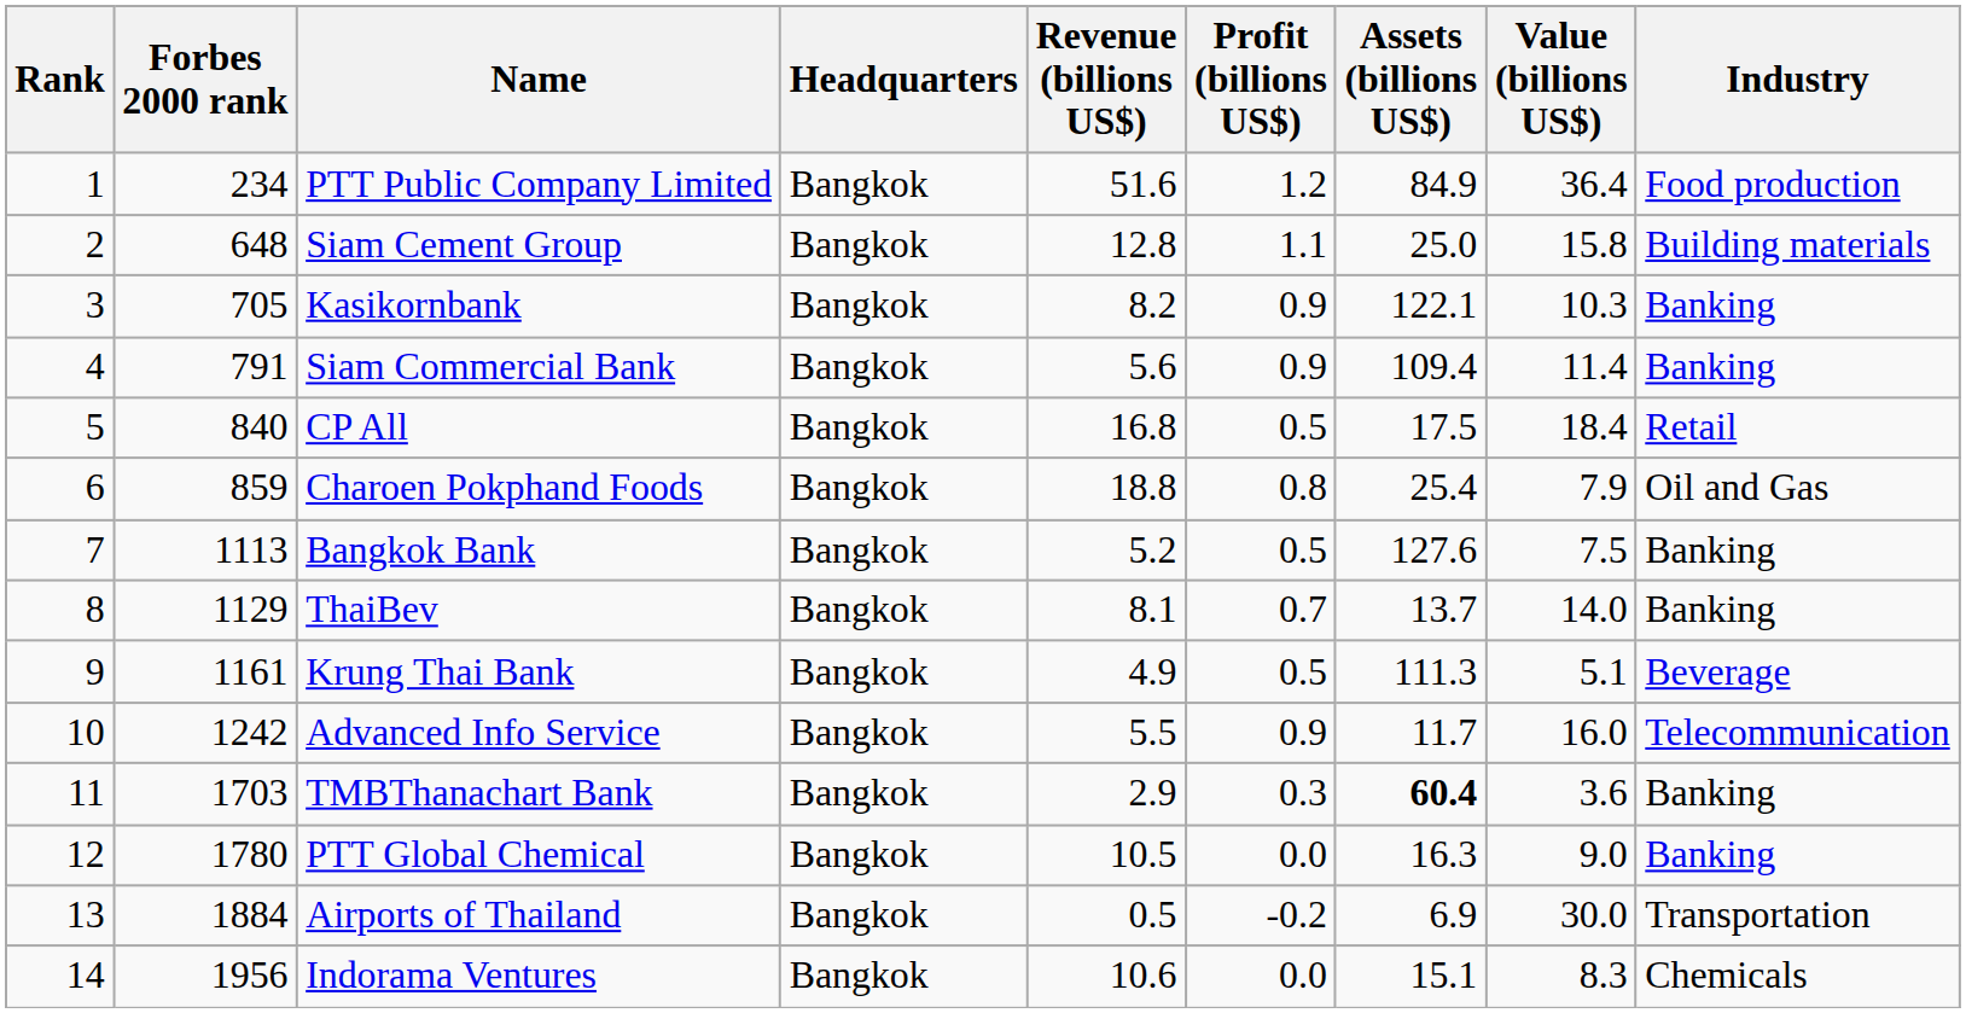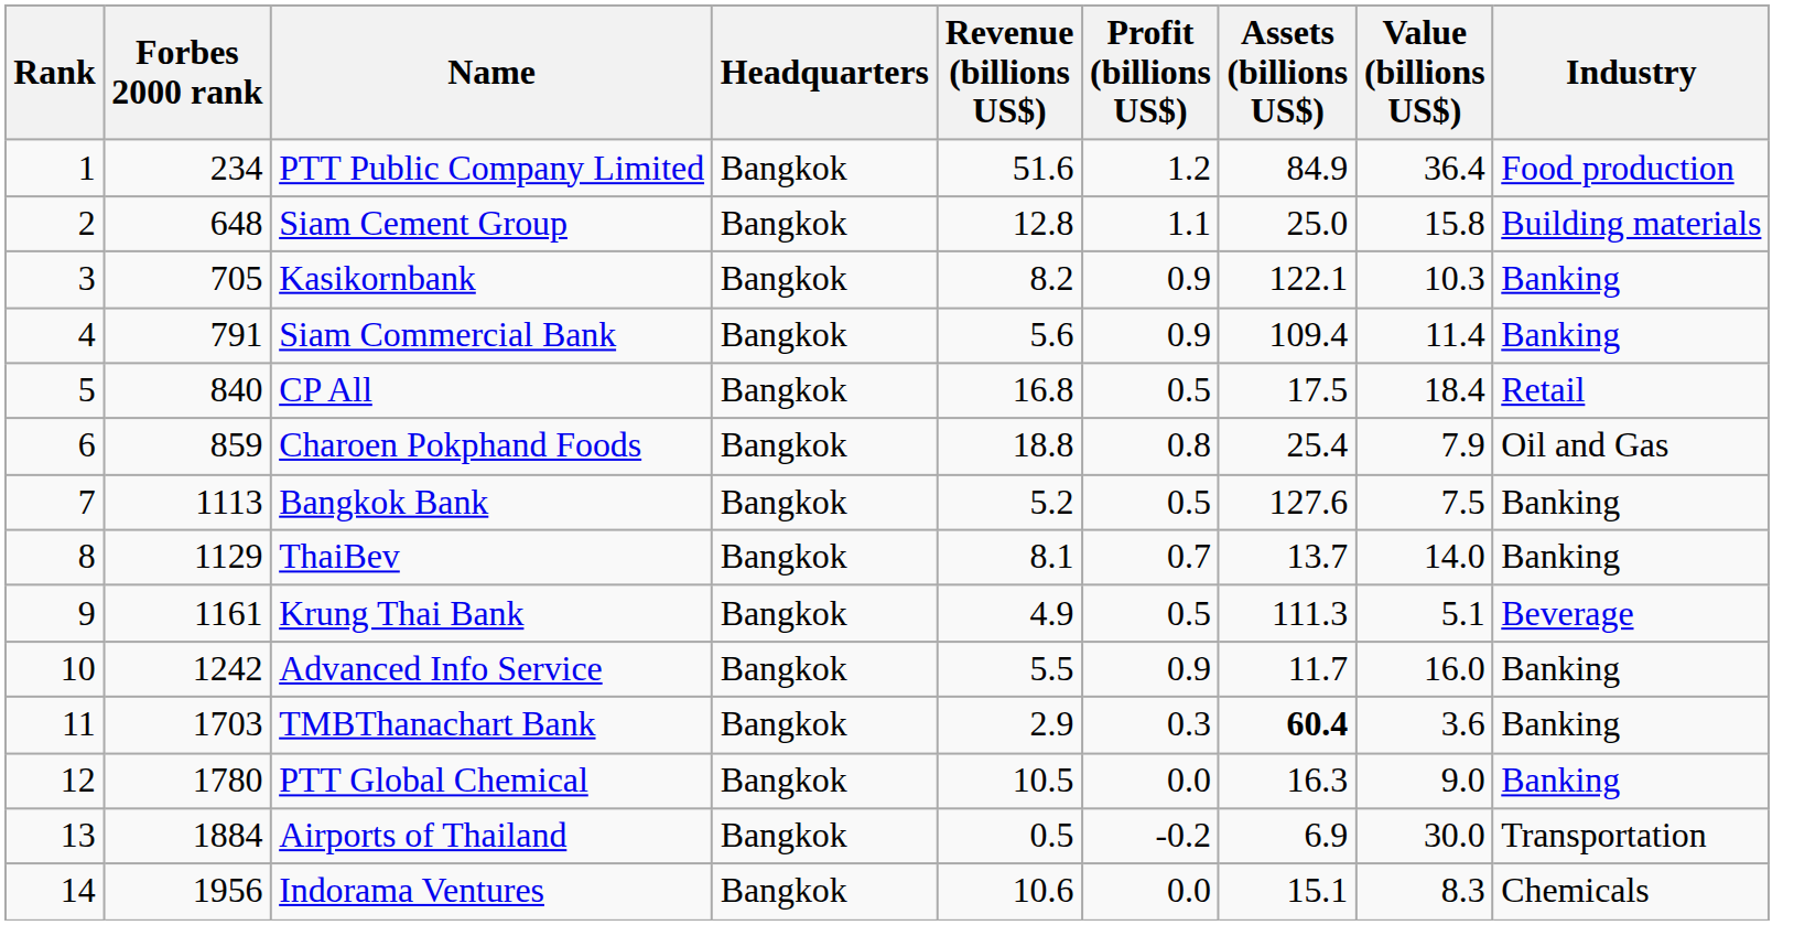Advanced Info Service | Industry: Telecommunication -> Banking
